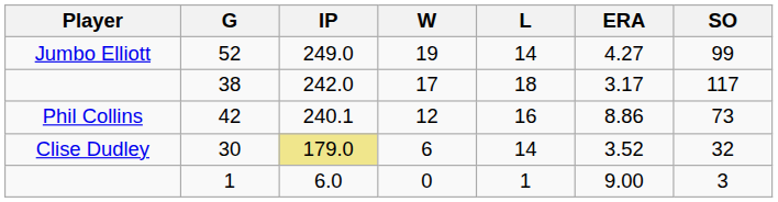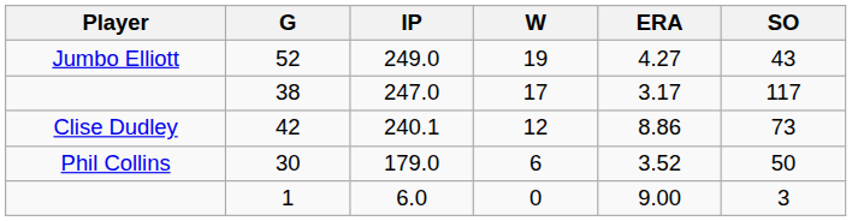- column: L | 14 | 18 | 16 | 14 | 1
52 | SO: 99 -> 43
38 | IP: 242.0 -> 247.0
42 | Player: Phil Collins -> Clise Dudley
30 | Player: Clise Dudley -> Phil Collins
30 | IP: khaki background -> no background
30 | SO: 32 -> 50
